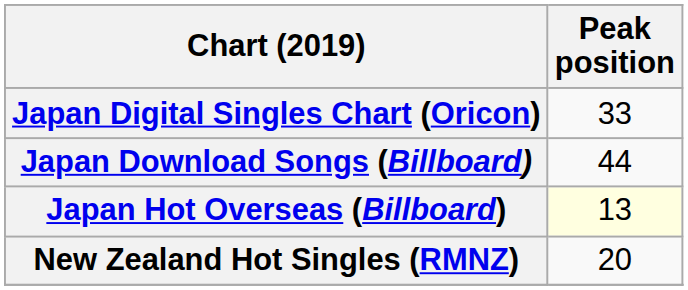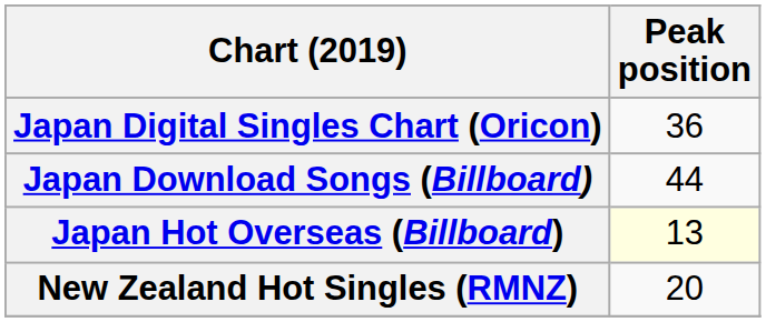Japan Digital Singles Chart (Oricon) | Peak position: 33 -> 36
